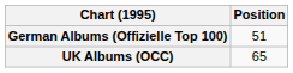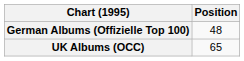German Albums (Offizielle Top 100) | Position: 51 -> 48
